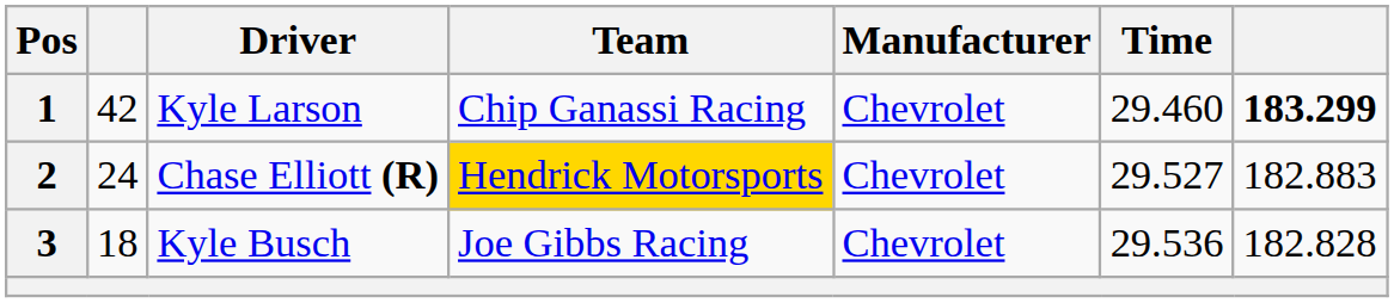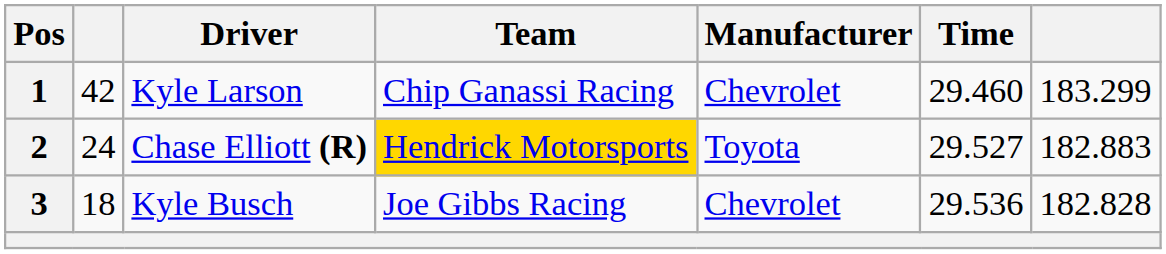1 | column 7: bold -> normal
2 | Manufacturer: Chevrolet -> Toyota
